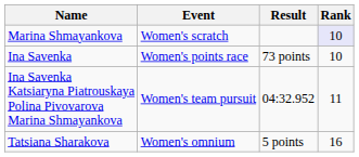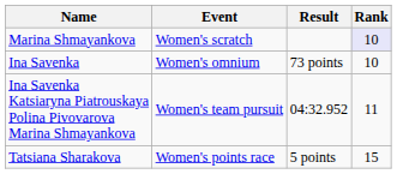Ina Savenka | Event: Women's points race -> Women's omnium
Tatsiana Sharakova | Event: Women's omnium -> Women's points race
Tatsiana Sharakova | Rank: 16 -> 15
